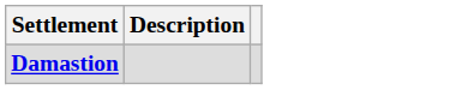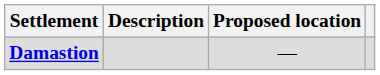+ column: Proposed location | —
